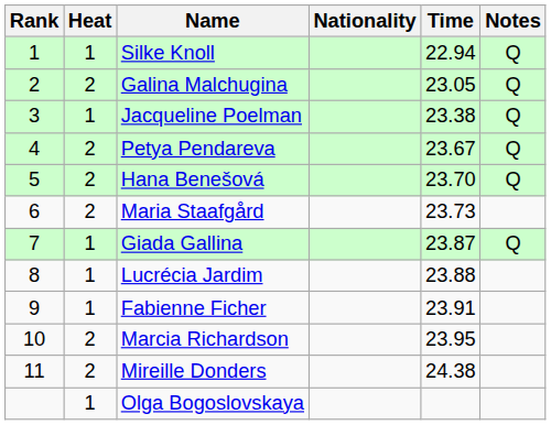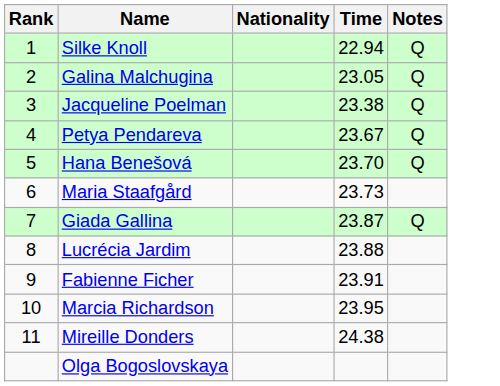- column: Heat | 1 | 2 | 1 | 2 | 2 | 2 | 1 | 1 | 1 | 2 | 2 | 1
